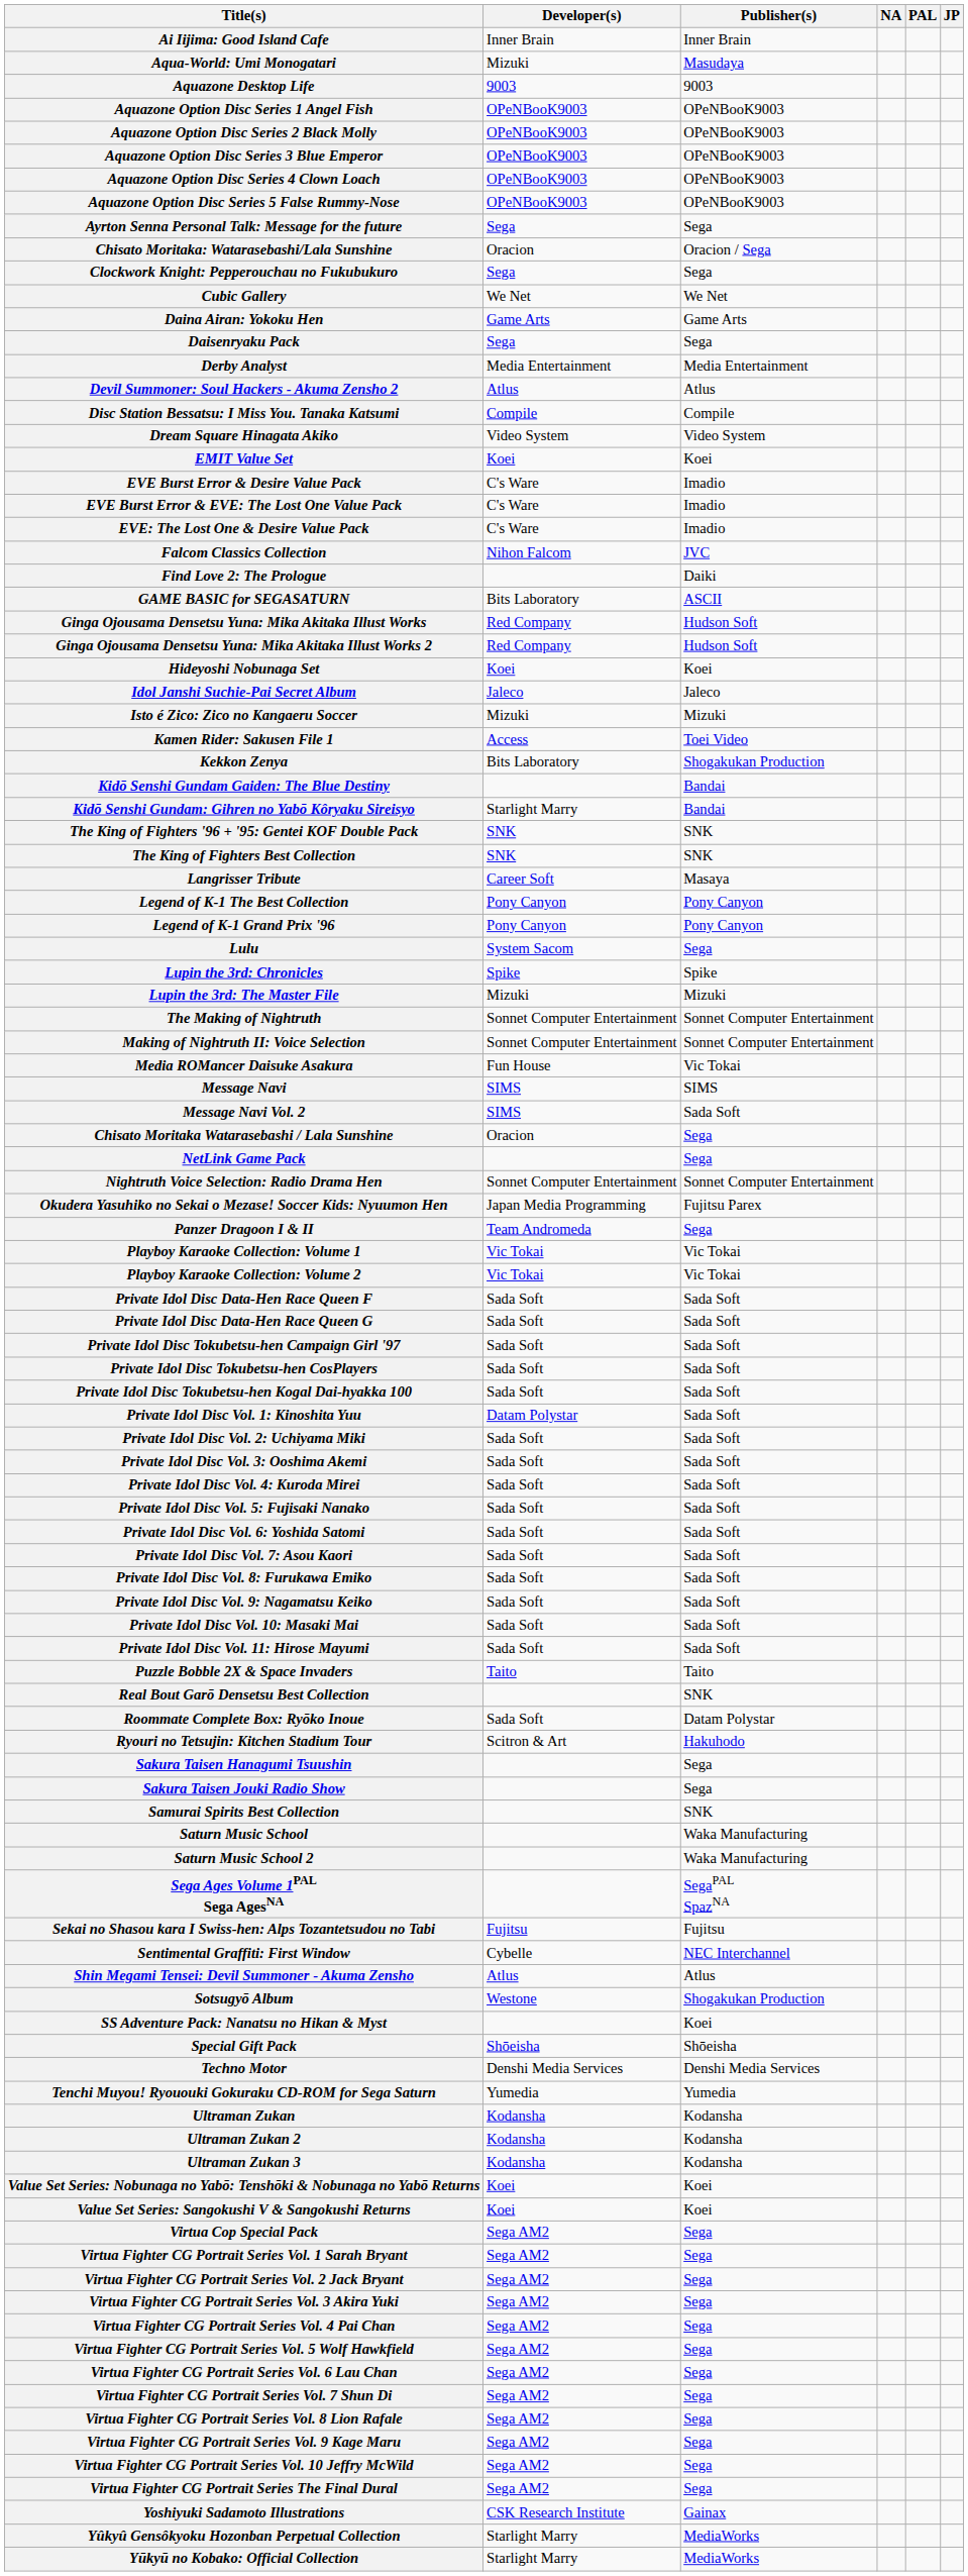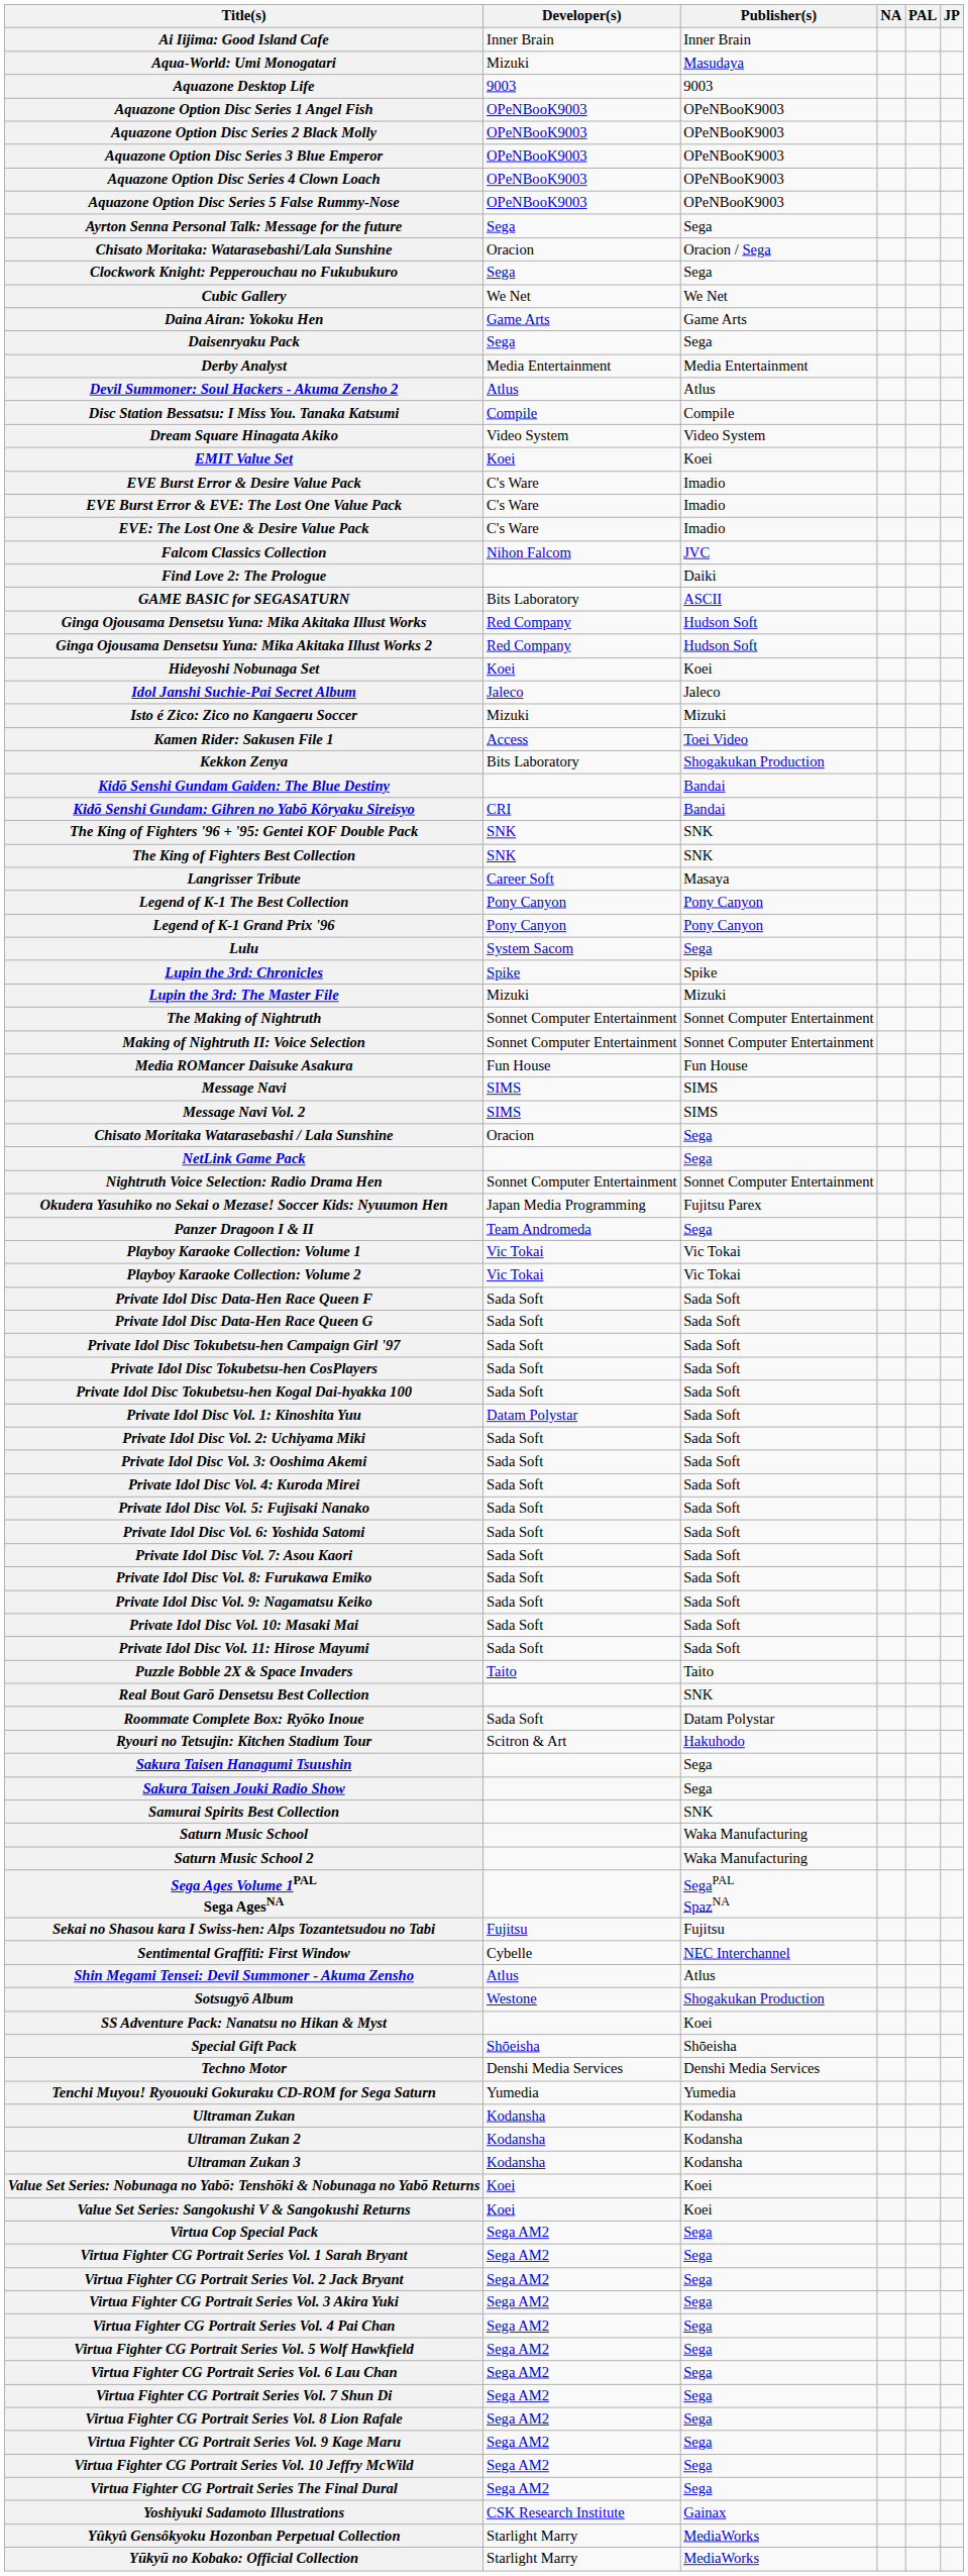Kidō Senshi Gundam: Gihren no Yabō Kôryaku Sireisyo | Developer(s): Starlight Marry -> CRI
Media ROMancer Daisuke Asakura | Publisher(s): Vic Tokai -> Fun House
Message Navi Vol. 2 | Publisher(s): Sada Soft -> SIMS
